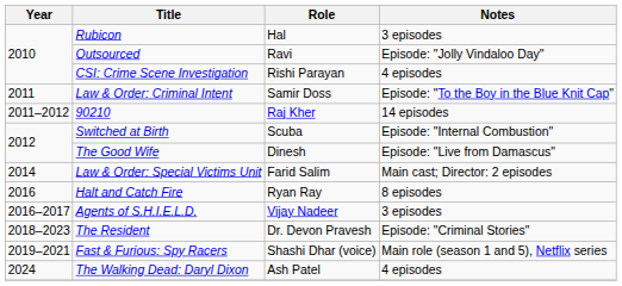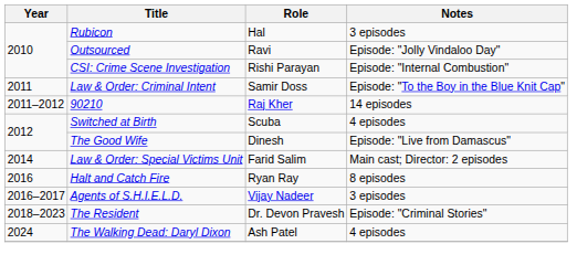CSI: Crime Scene Investigation | Notes: 4 episodes -> Episode: "Internal Combustion"
Switched at Birth | Notes: Episode: "Internal Combustion" -> 4 episodes
- row: 2019–2021 | Fast & Furious: Spy Racers | Shashi Dhar (voice) | Main role (season 1 and 5), Netflix series
